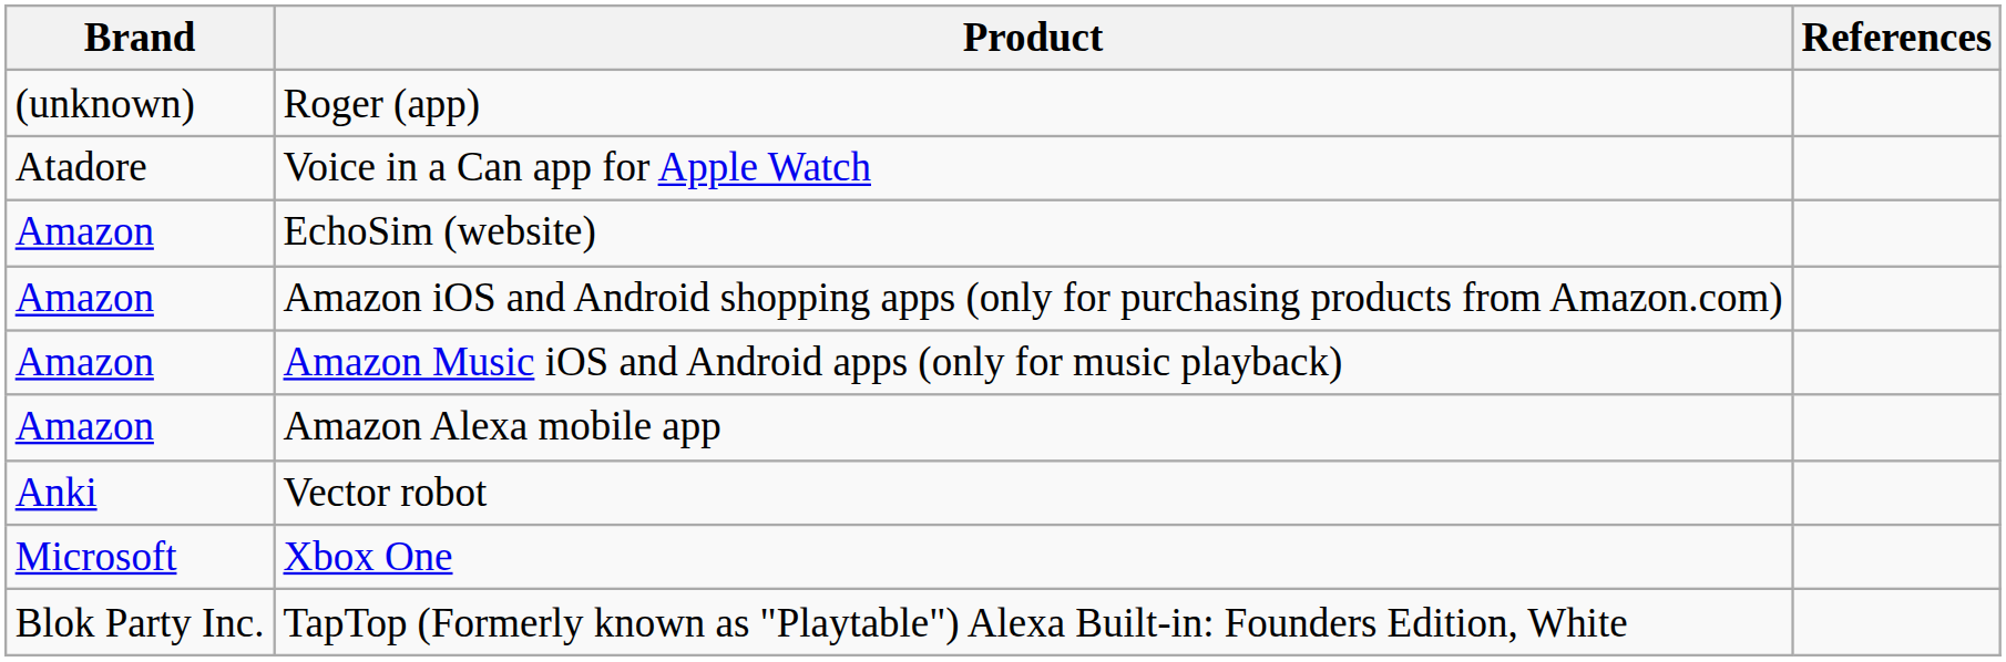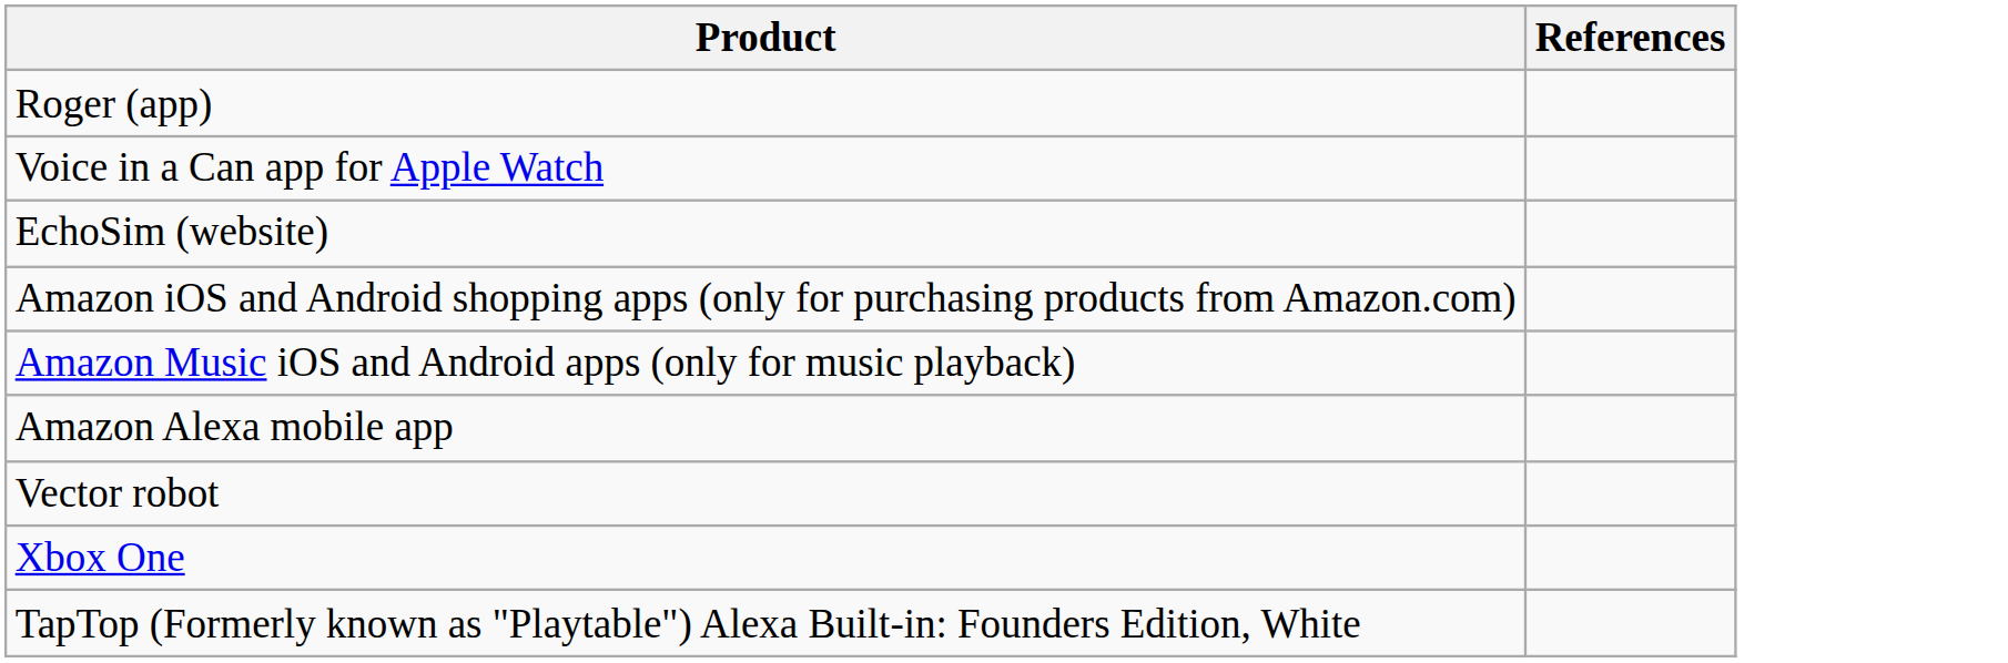- column: Brand | (unknown) | Atadore | Amazon | Amazon | Amazon | Amazon | Anki | Microsoft | Blok Party Inc.
